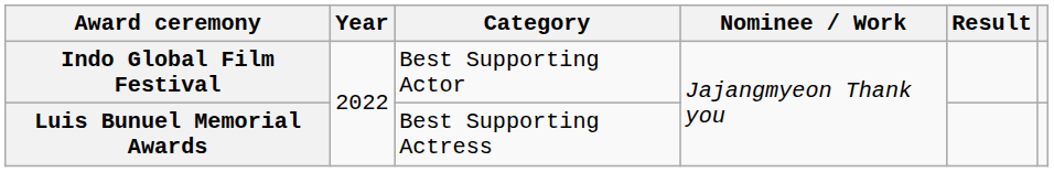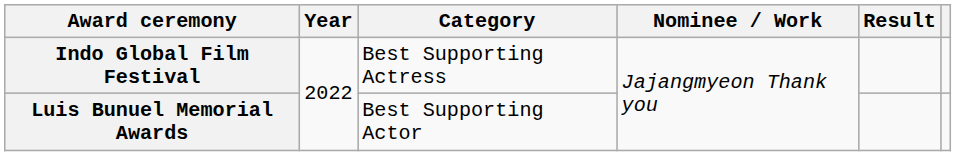Indo Global Film Festival | Category: Best Supporting Actor -> Best Supporting Actress
Luis Bunuel Memorial Awards | Category: Best Supporting Actress -> Best Supporting Actor
